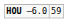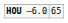HOU –6.0 | column 2: 59 -> 65
